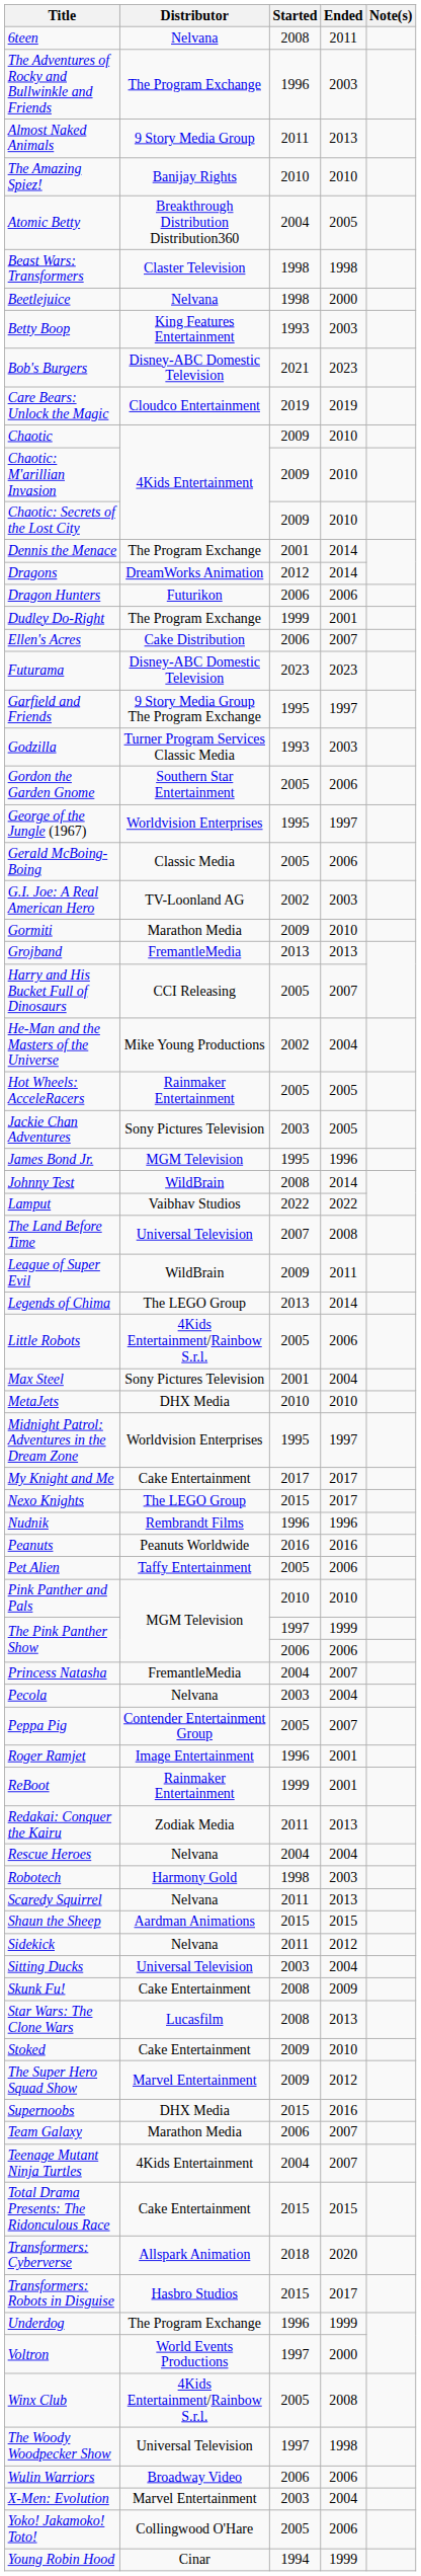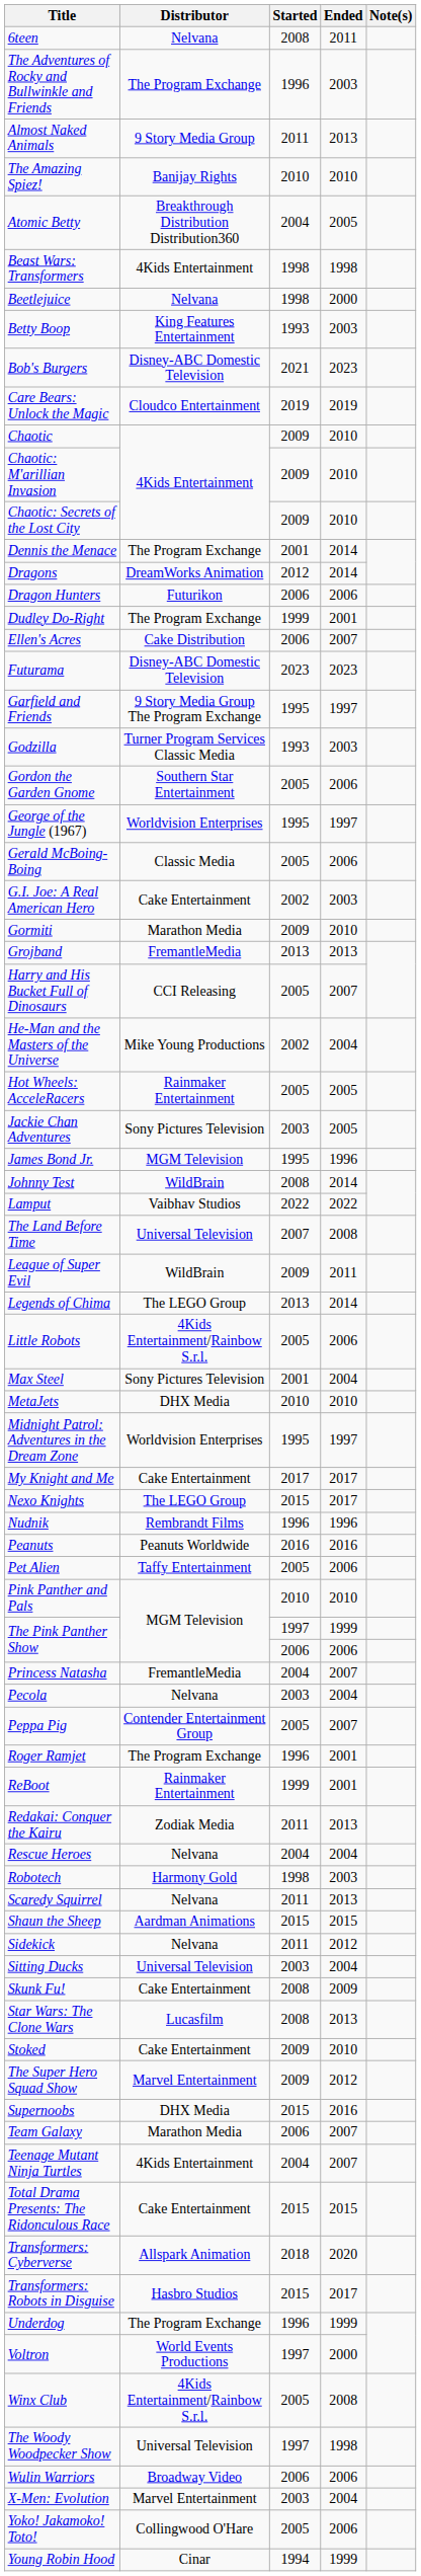Beast Wars: Transformers | Distributor: Claster Television -> 4Kids Entertainment
G.I. Joe: A Real American Hero | Distributor: TV-Loonland AG -> Cake Entertainment
Roger Ramjet | Distributor: Image Entertainment -> The Program Exchange
